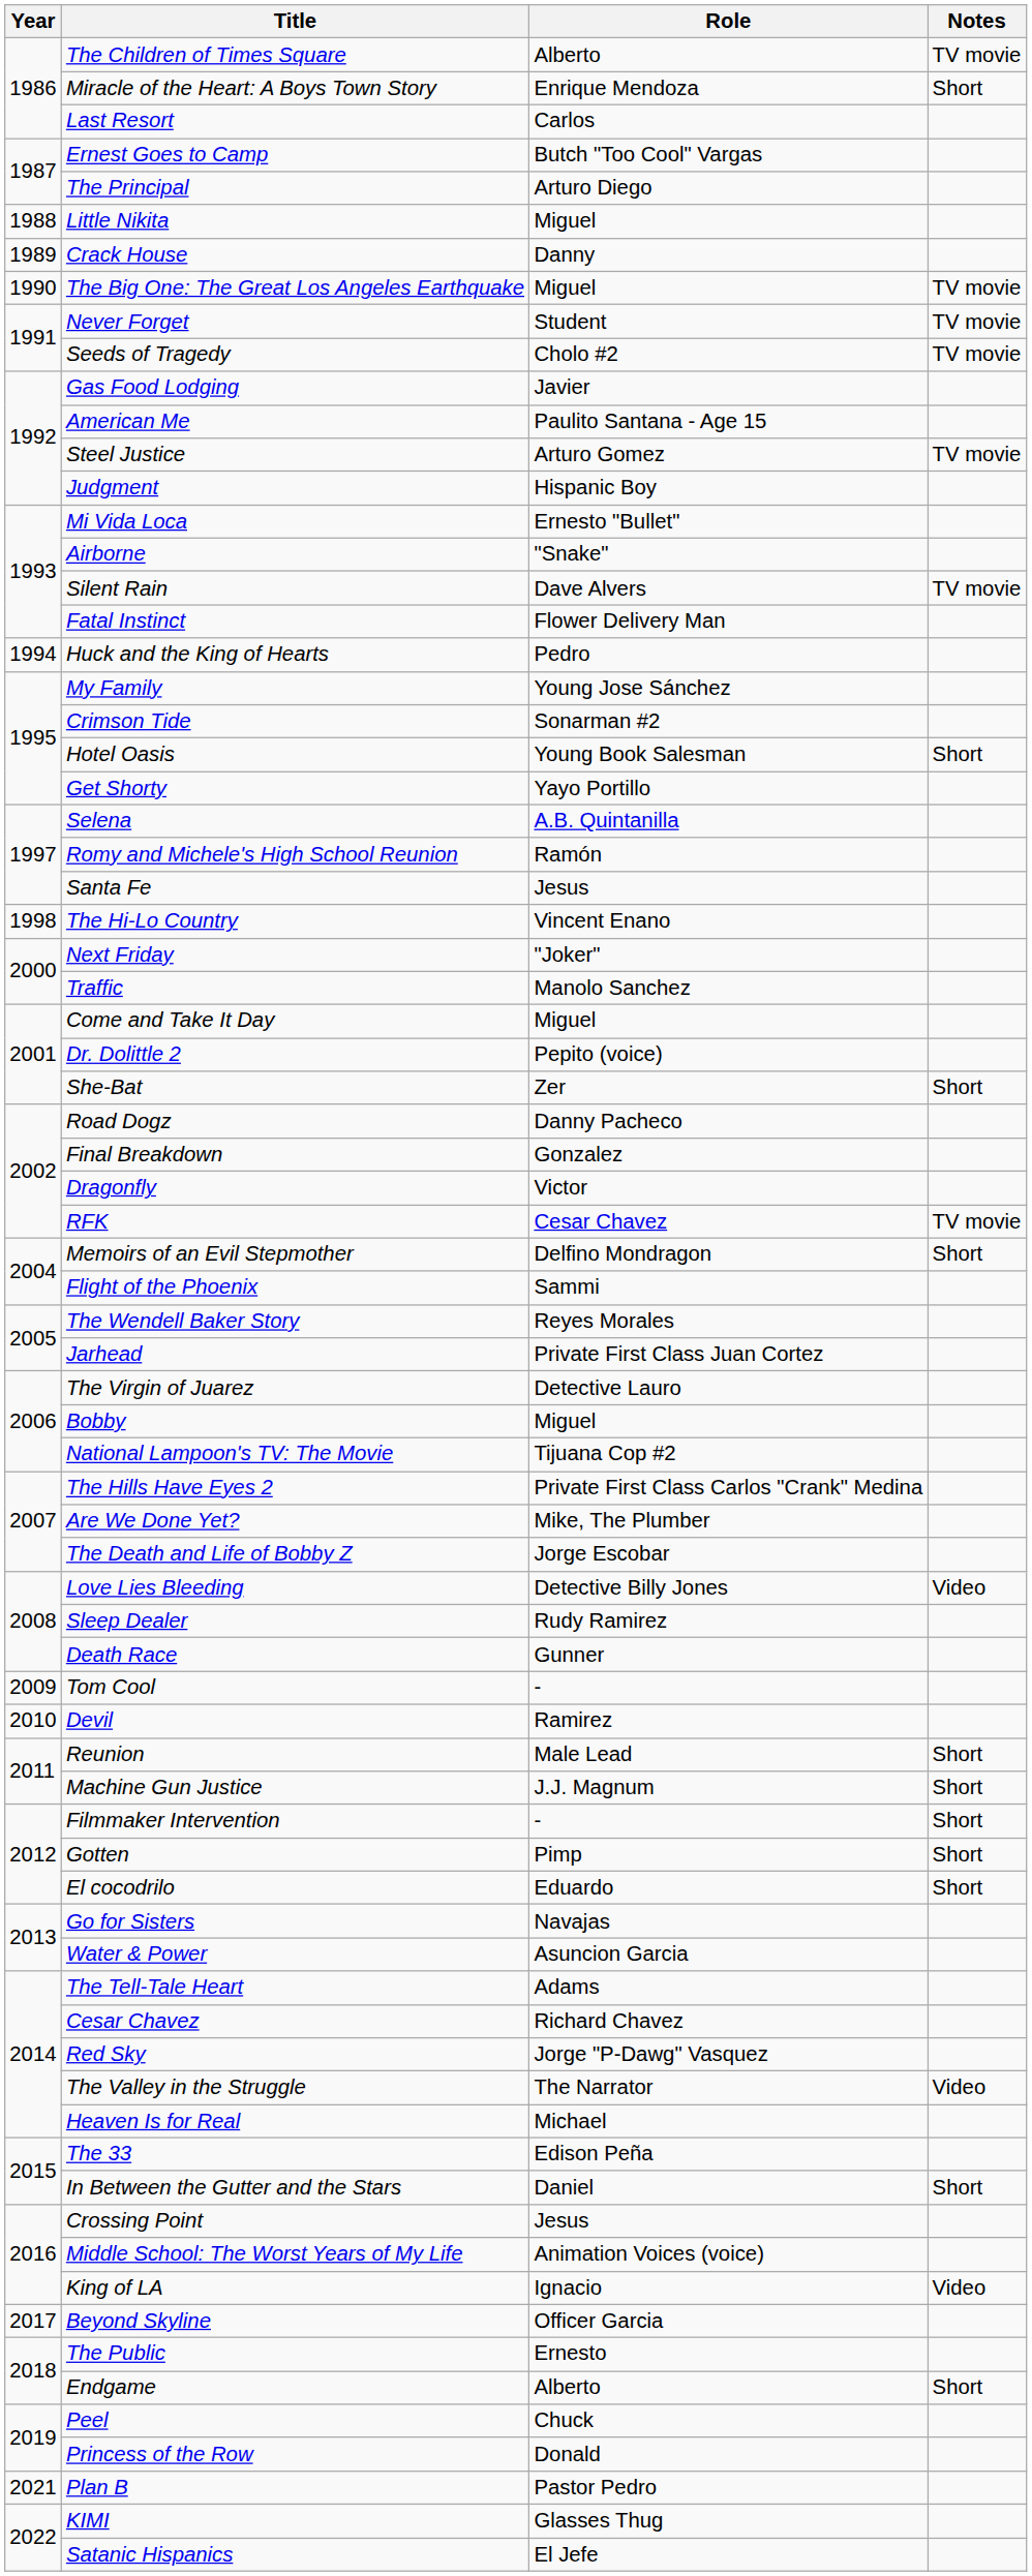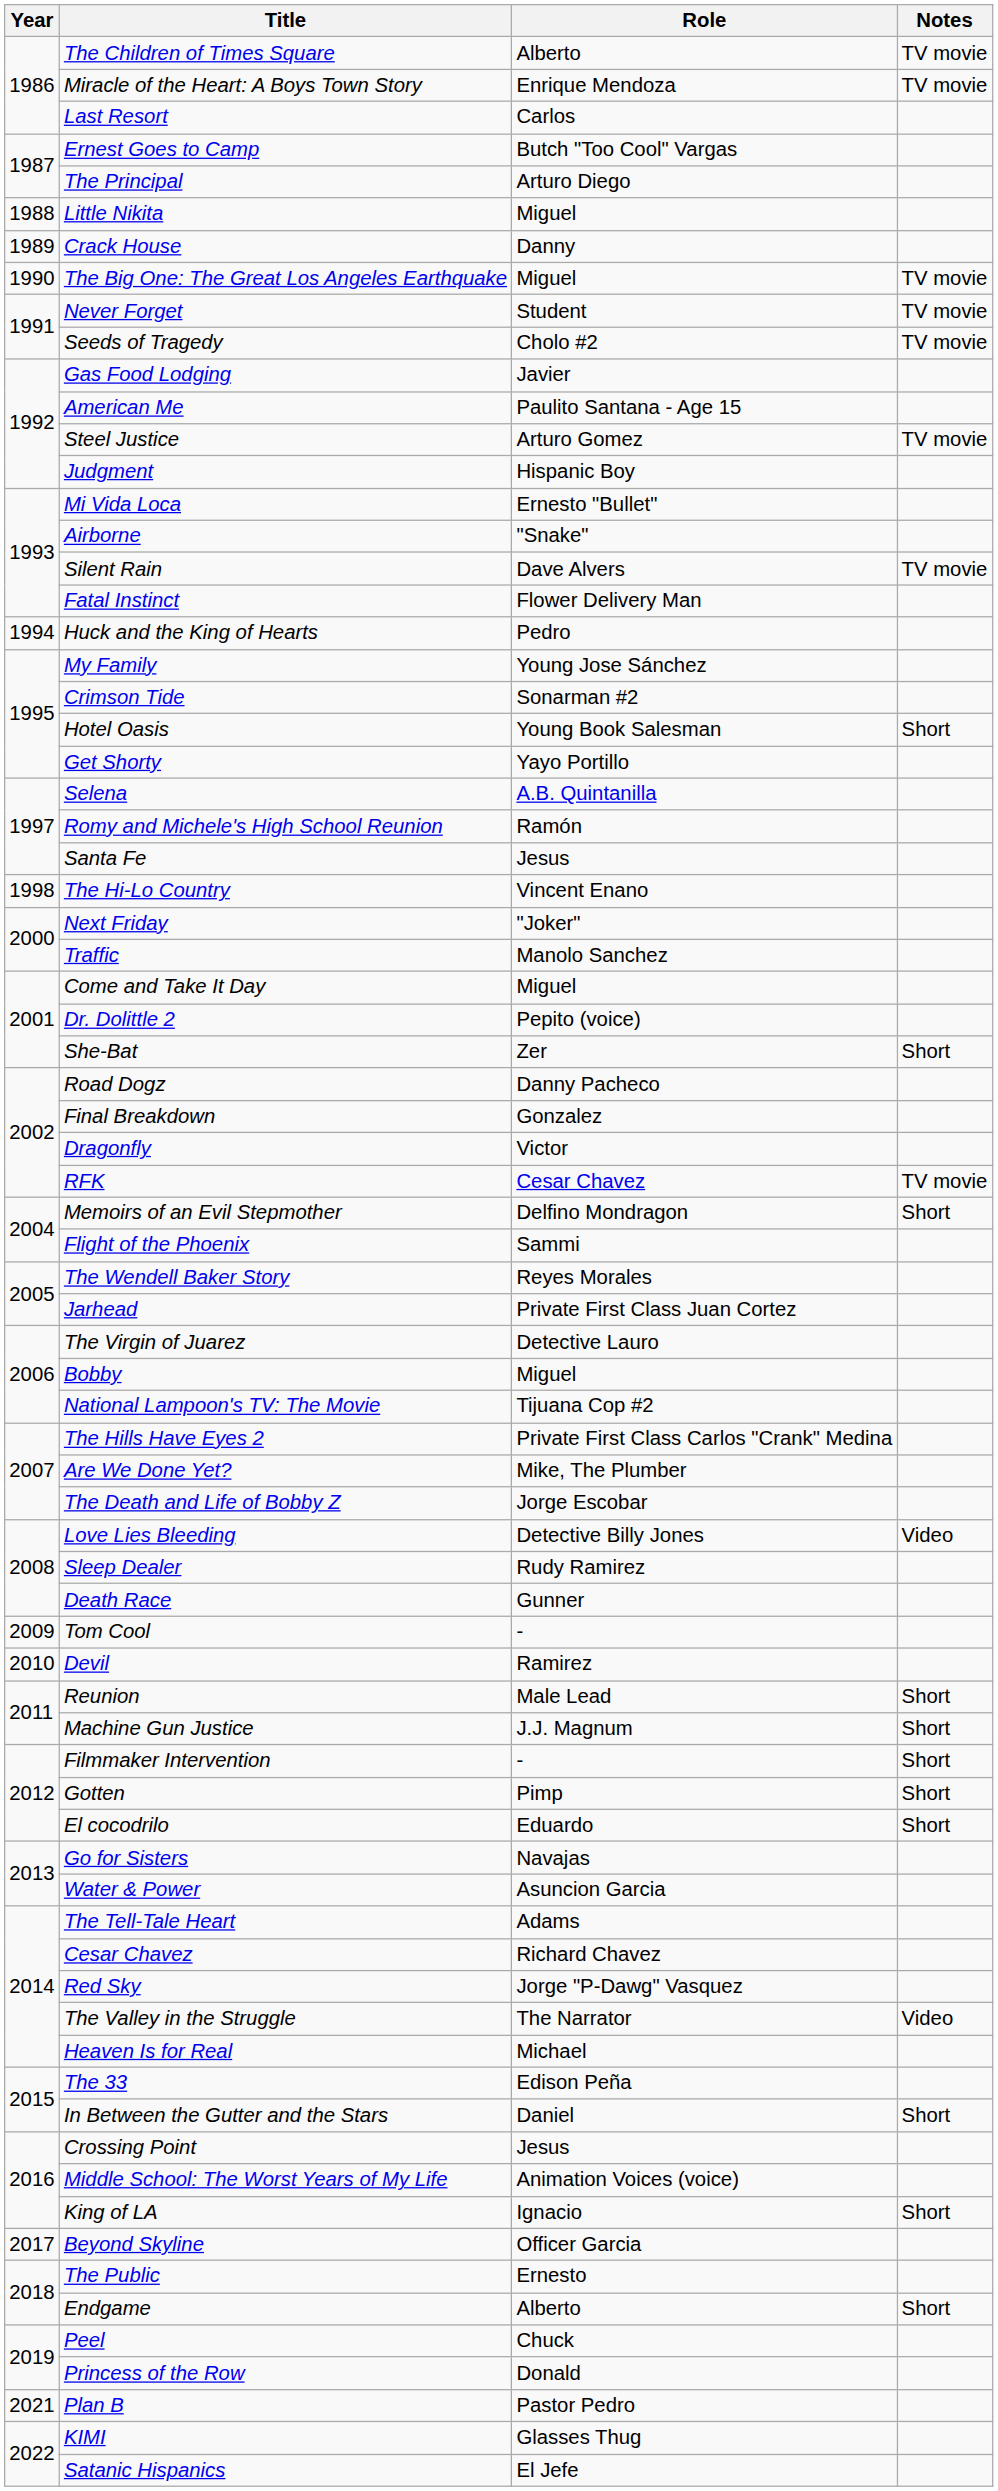Miracle of the Heart: A Boys Town Story | Notes: Short -> TV movie
King of LA | Notes: Video -> Short
